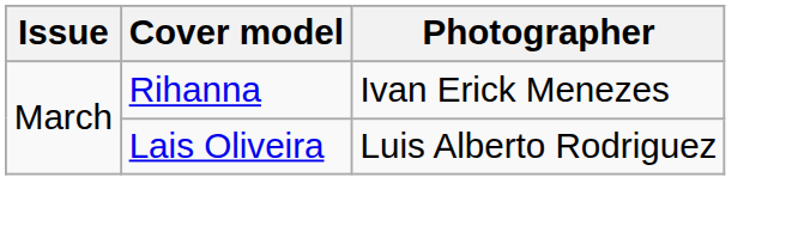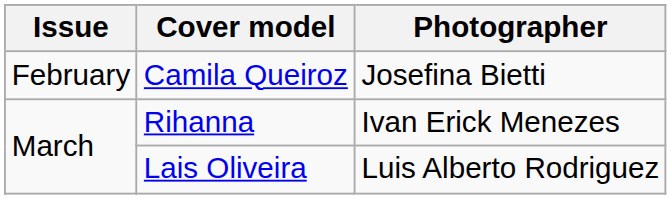+ row: February | Camila Queiroz | Josefina Bietti
